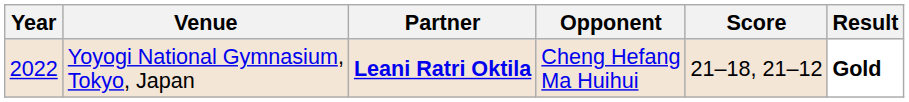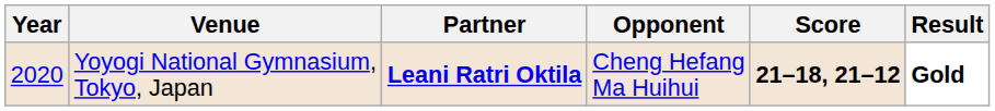Yoyogi National Gymnasium, Tokyo, Japan | Year: 2022 -> 2020
Yoyogi National Gymnasium, Tokyo, Japan | Score: normal -> bold
